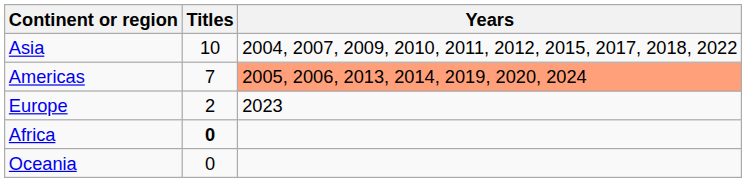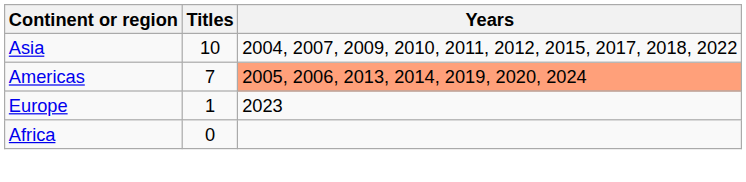Europe | Titles: 2 -> 1
Africa | Titles: bold -> normal
- row: Oceania | 0
